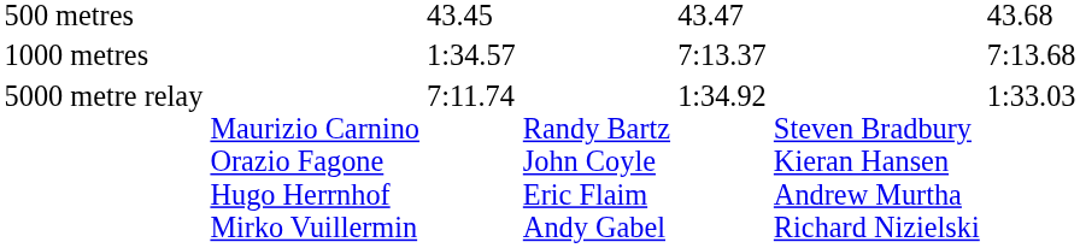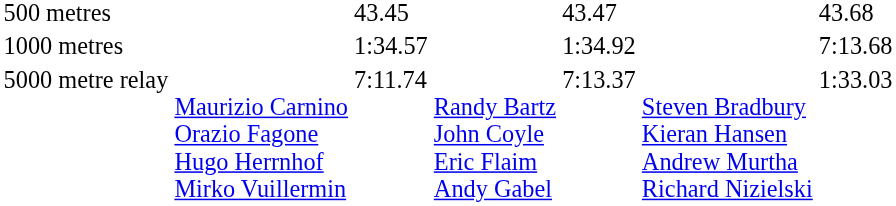1000 metres | column 5: 7:13.37 -> 1:34.92
5000 metre relay | column 5: 1:34.92 -> 7:13.37
